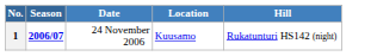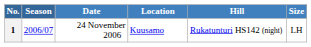+ column: Size | LH
1 | Season: bold -> normal
